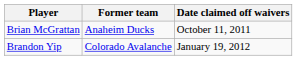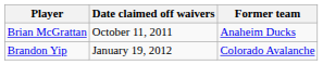columns swapped: Former team <-> Date claimed off waivers
